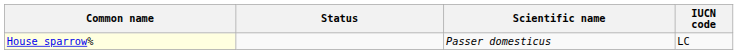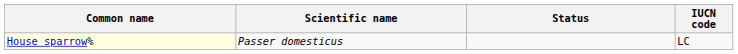columns swapped: Scientific name <-> Status
